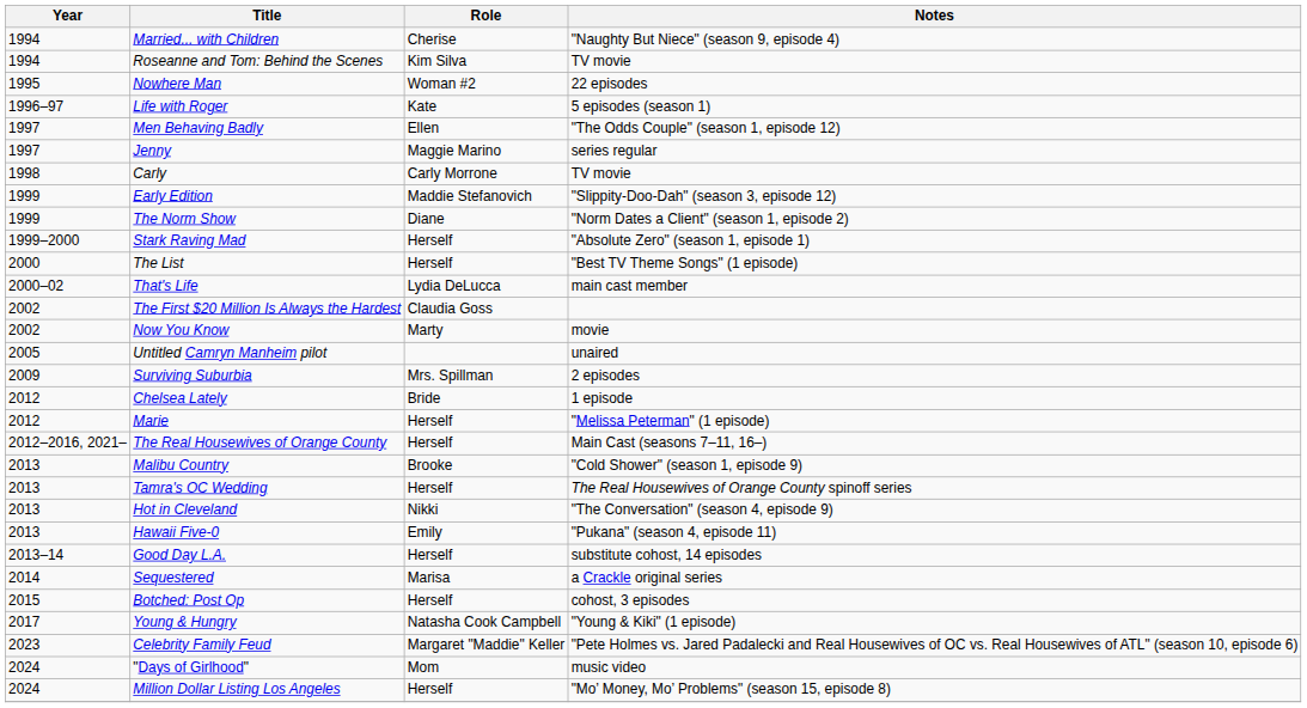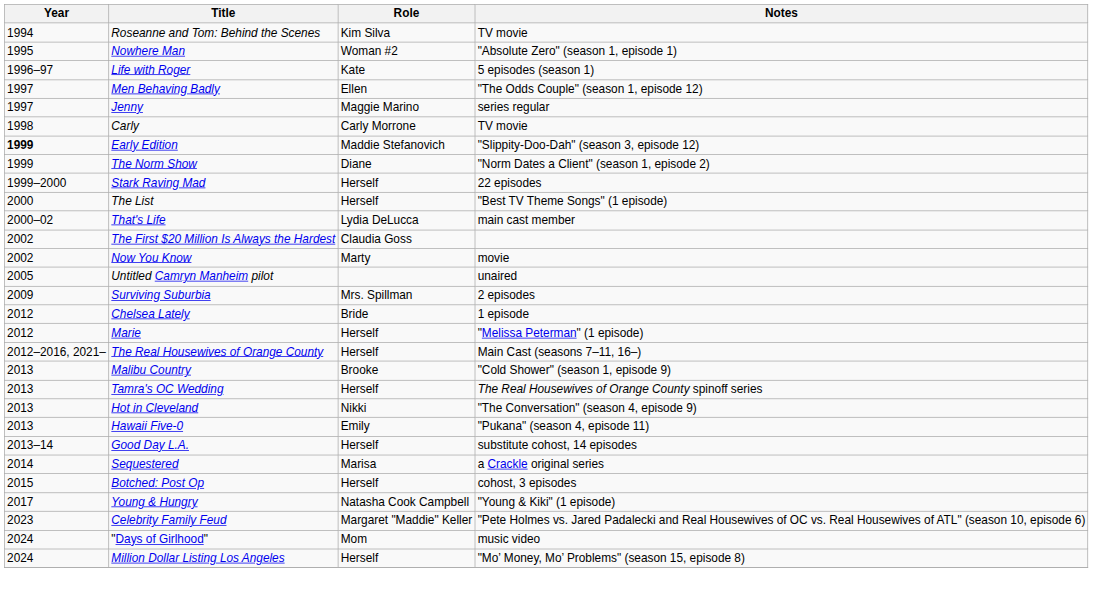- row: 1994 | Married... with Children | Cherise | "Naughty But Niece" (season 9, episode 4)
Nowhere Man | Notes: 22 episodes -> "Absolute Zero" (season 1, episode 1)
Early Edition | Year: normal -> bold
Stark Raving Mad | Notes: "Absolute Zero" (season 1, episode 1) -> 22 episodes
